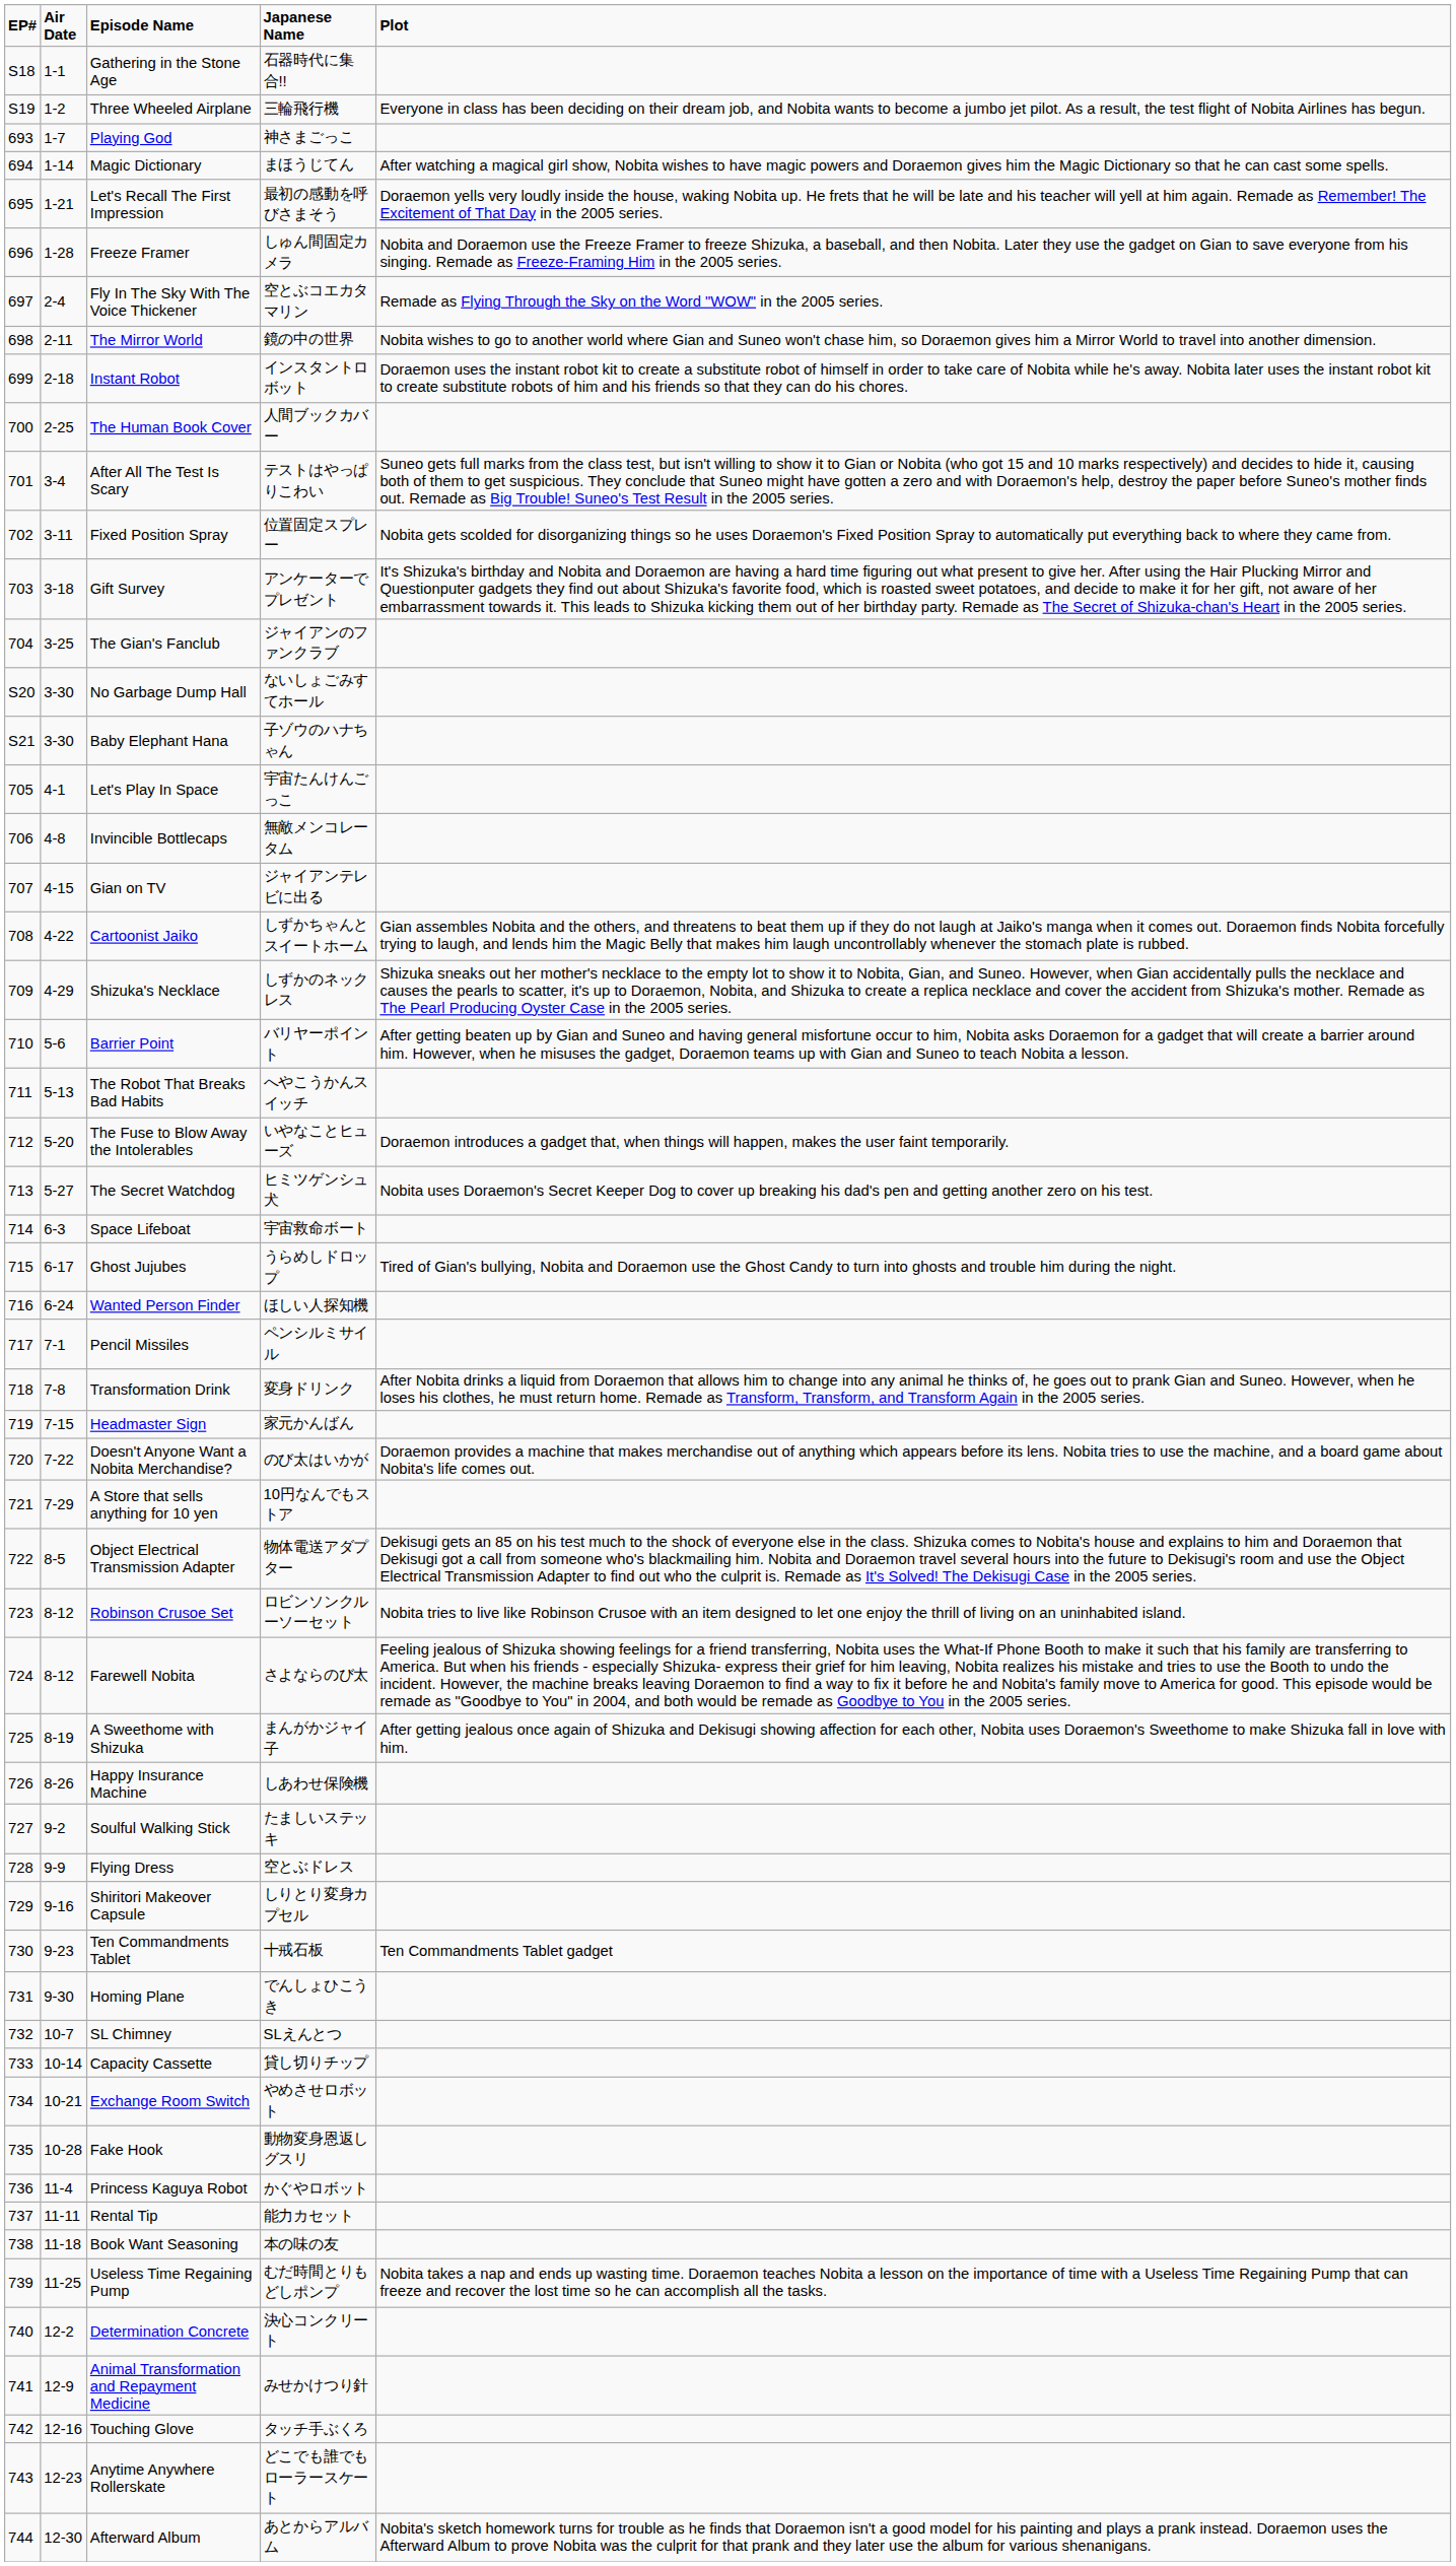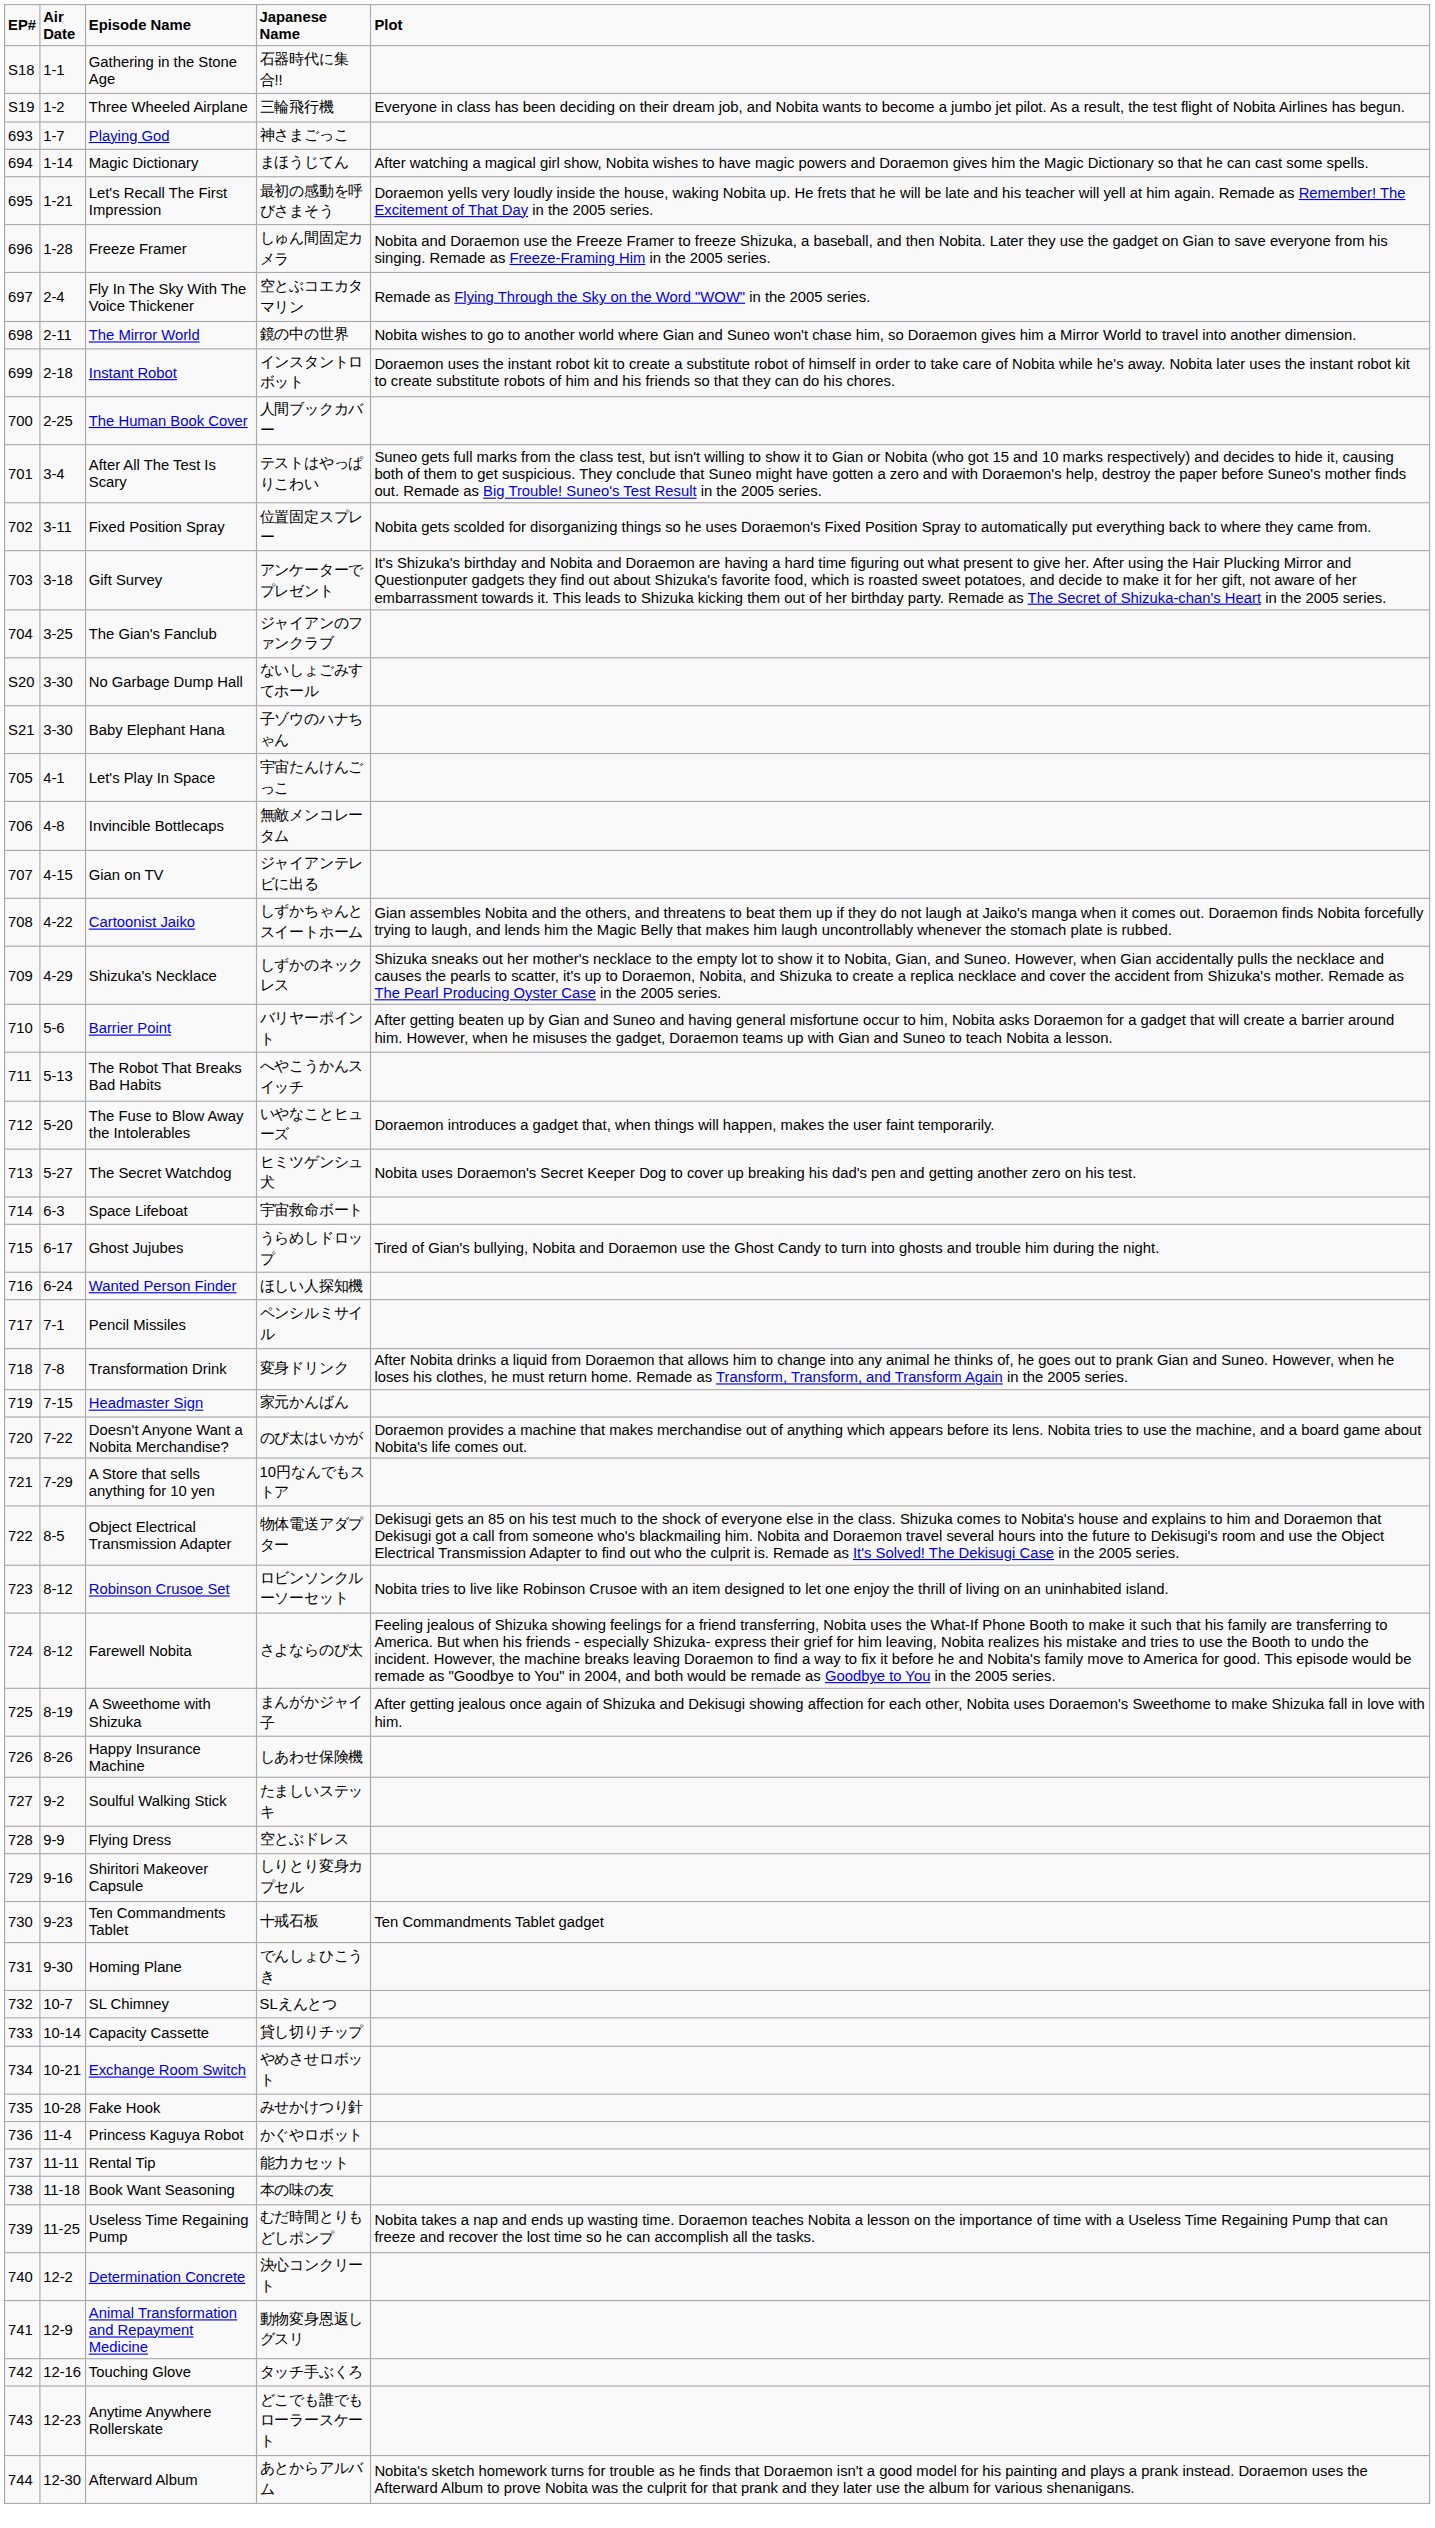Fake Hook | Japanese Name: 動物変身恩返しグスリ -> みせかけつり針
Animal Transformation and Repayment Medicine | Japanese Name: みせかけつり針 -> 動物変身恩返しグスリ
